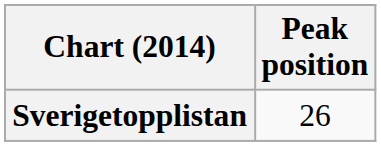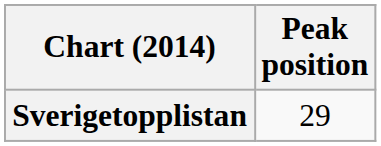Sverigetopplistan | Peak position: 26 -> 29
